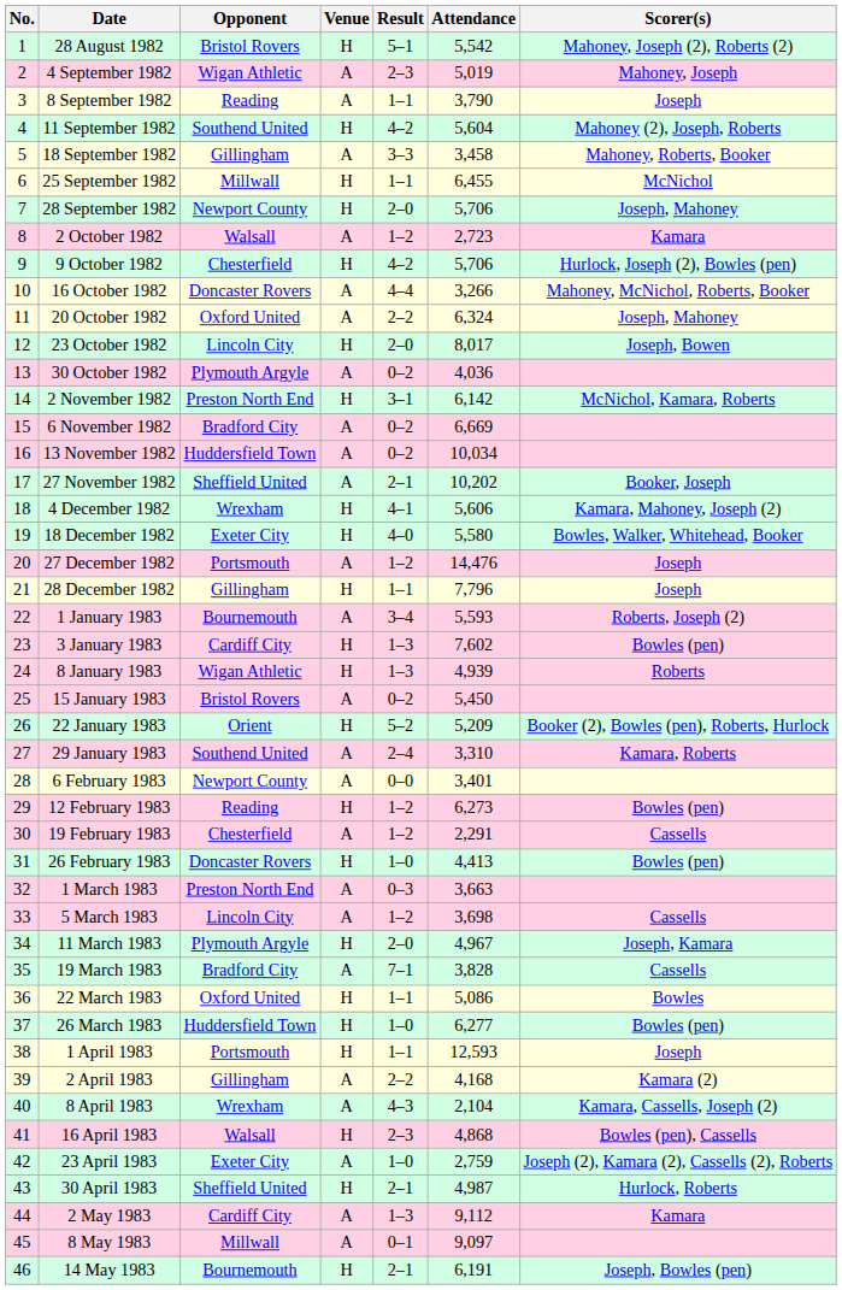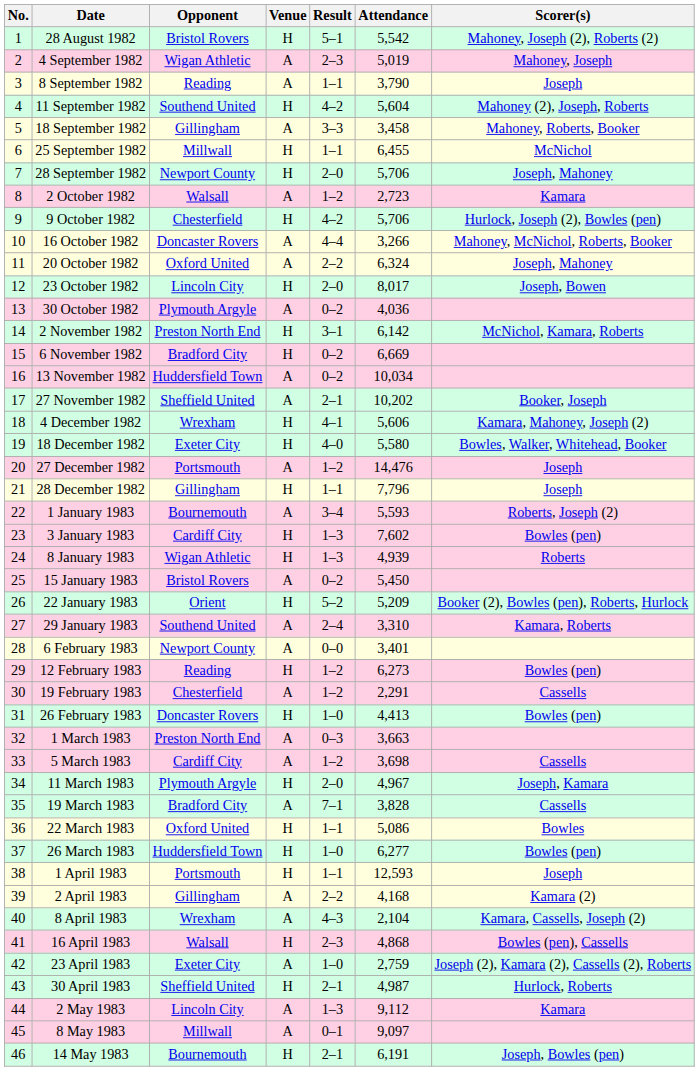6 November 1982 | Venue: A -> H
5 March 1983 | Opponent: Lincoln City -> Cardiff City
2 May 1983 | Opponent: Cardiff City -> Lincoln City
